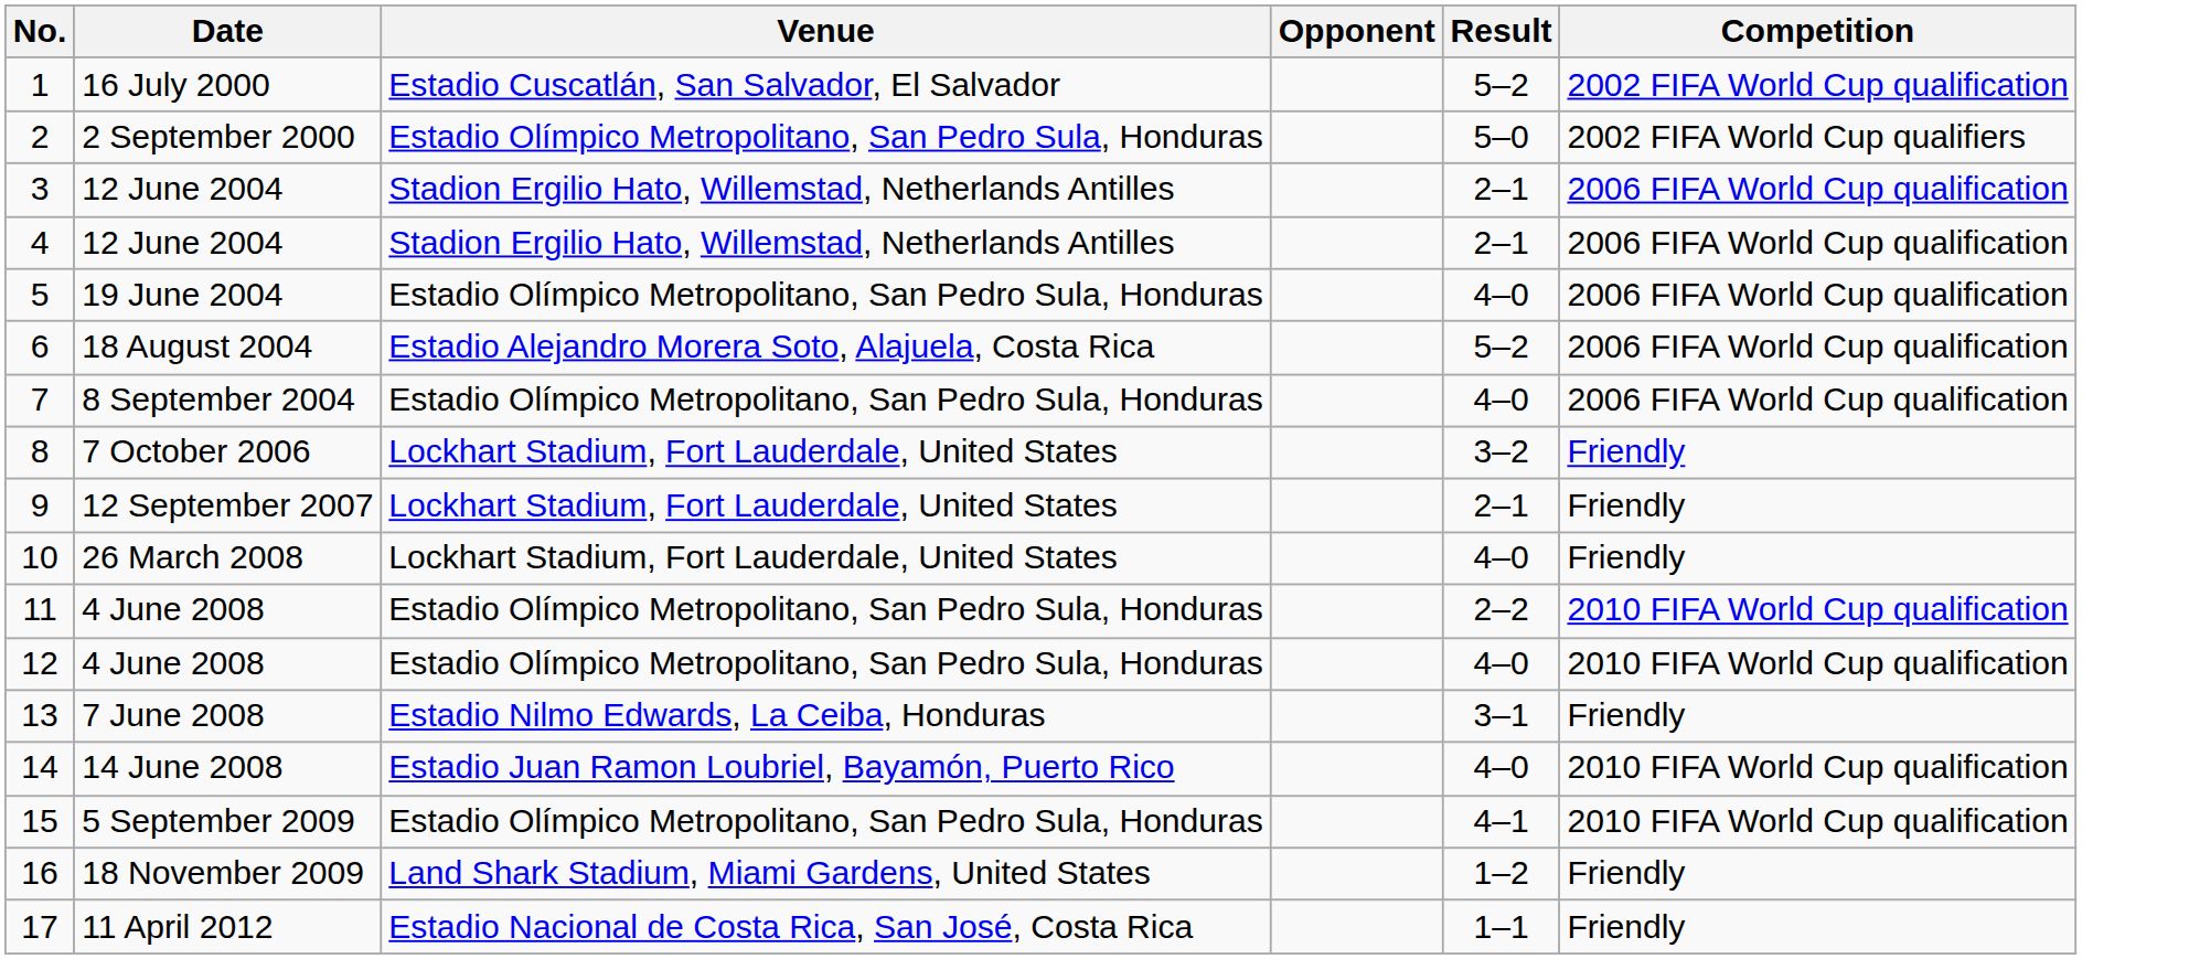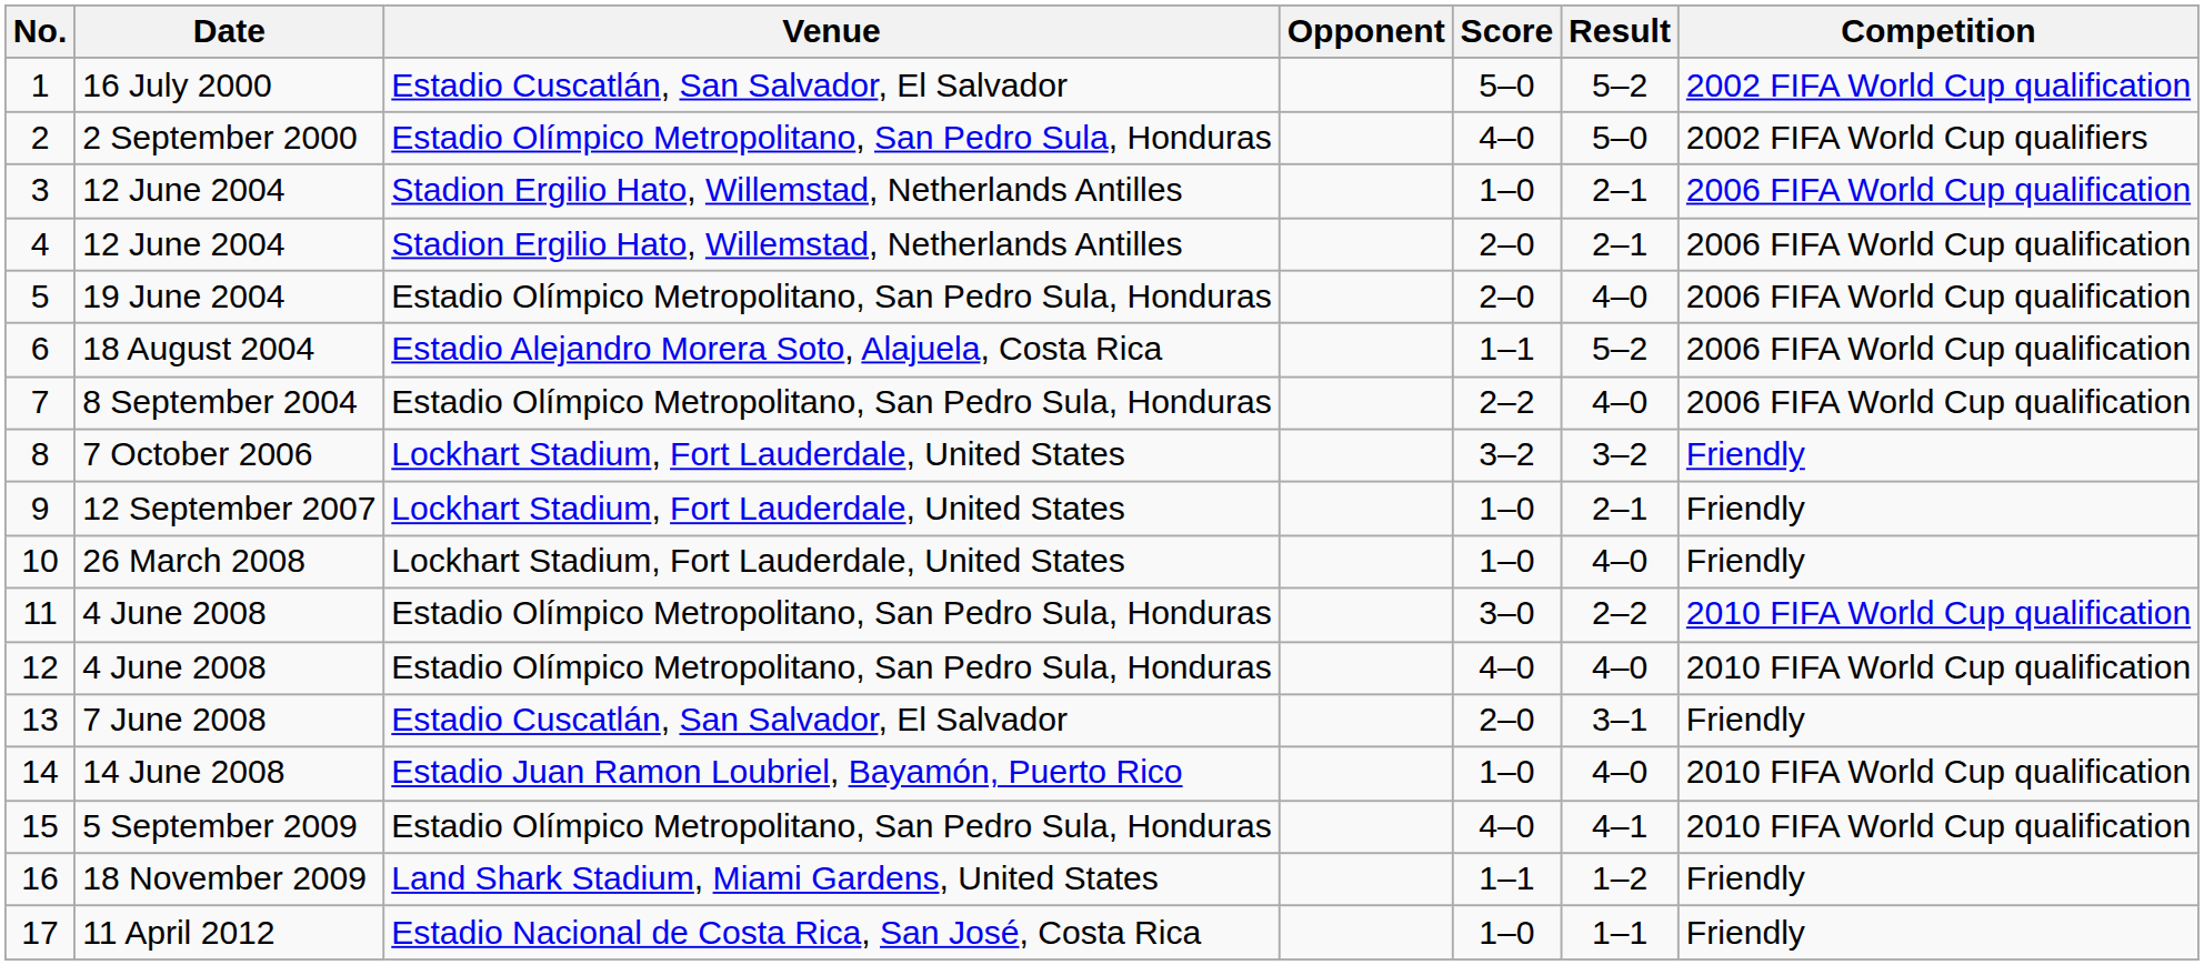+ column: Score | 5–0 | 4–0 | 1–0 | 2–0 | 2–0 | 1–1 | 2–2 | 3–2 | 1–0 | 1–0 | 3–0 | 4–0 | 2–0 | 1–0 | 4–0 | 1–1 | 1–0
13 | Venue: Estadio Nilmo Edwards, La Ceiba, Honduras -> Estadio Cuscatlán, San Salvador, El Salvador
